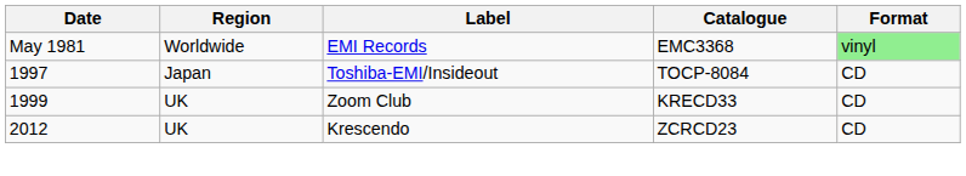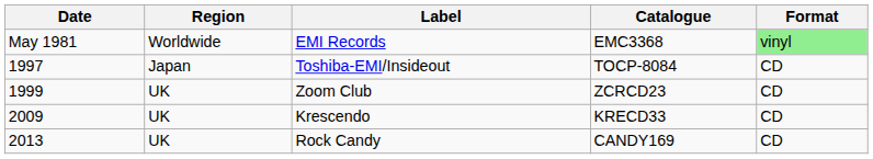Zoom Club | Catalogue: KRECD33 -> ZCRCD23
Krescendo | Date: 2012 -> 2009
Krescendo | Catalogue: ZCRCD23 -> KRECD33
+ row: 2013 | UK | Rock Candy | CANDY169 | CD
